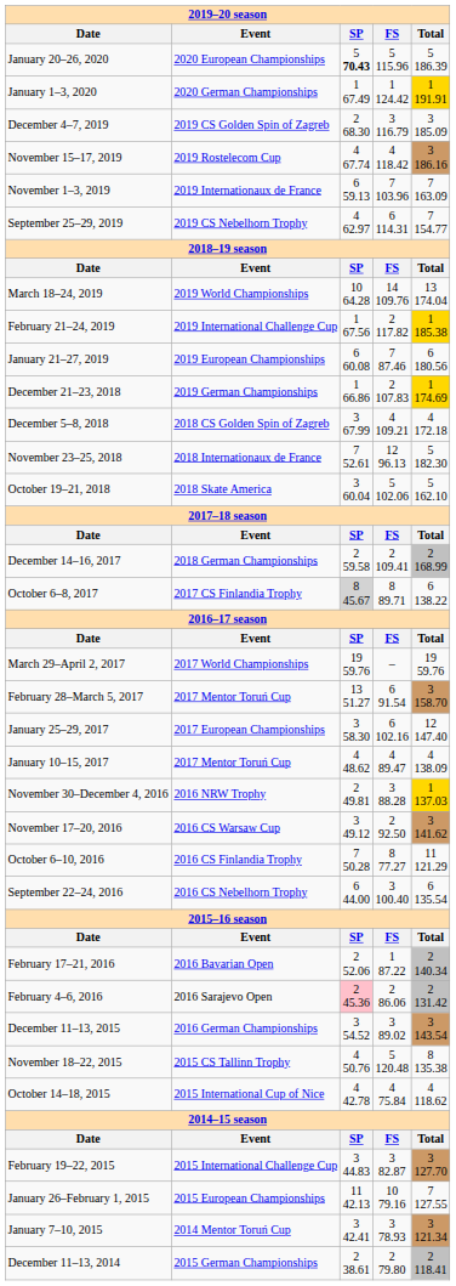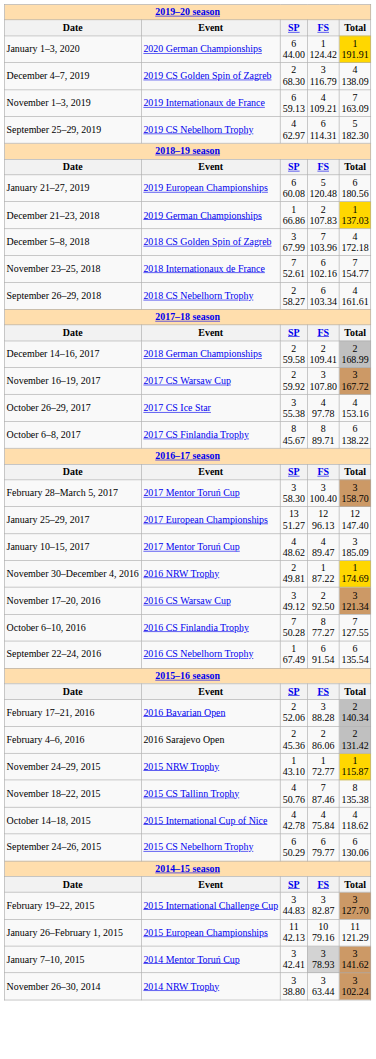- row: January 20–26, 2020 | 2020 European Championships | 5 70.43 | 5 115.96 | 5 186.39
January 1–3, 2020 | column 3: 1 67.49 -> 6 44.00
December 4–7, 2019 | column 5: 3 185.09 -> 4 138.09
- row: November 15–17, 2019 | 2019 Rostelecom Cup | 4 67.74 | 4 118.42 | 3 186.16
November 1–3, 2019 | column 4: 7 103.96 -> 4 109.21
September 25–29, 2019 | column 5: 7 154.77 -> 5 182.30
- row: March 18–24, 2019 | 2019 World Championships | 10 64.28 | 14 109.76 | 13 174.04
- row: February 21–24, 2019 | 2019 International Challenge Cup | 1 67.56 | 2 117.82 | 1 185.38
January 21–27, 2019 | column 4: 7 87.46 -> 5 120.48
December 21–23, 2018 | column 5: 1 174.69 -> 1 137.03
December 5–8, 2018 | column 4: 4 109.21 -> 7 103.96
November 23–25, 2018 | column 4: 12 96.13 -> 6 102.16
November 23–25, 2018 | column 5: 5 182.30 -> 7 154.77
- row: October 19–21, 2018 | 2018 Skate America | 3 60.04 | 5 102.06 | 5 162.10
+ row: September 26–29, 2018 | 2018 CS Nebelhorn Trophy | 2 58.27 | 6 103.34 | 4 161.61
+ row: November 16–19, 2017 | 2017 CS Warsaw Cup | 2 59.92 | 3 107.80 | 3 167.72
+ row: October 26–29, 2017 | 2017 CS Ice Star | 3 55.38 | 4 97.78 | 4 153.16
October 6–8, 2017 | column 3: lightgrey background -> no background
- row: March 29–April 2, 2017 | 2017 World Championships | 19 59.76 | – | 19 59.76
February 28–March 5, 2017 | column 3: 13 51.27 -> 3 58.30
February 28–March 5, 2017 | column 4: 6 91.54 -> 3 100.40
January 25–29, 2017 | column 3: 3 58.30 -> 13 51.27
January 25–29, 2017 | column 4: 6 102.16 -> 12 96.13
January 10–15, 2017 | column 5: 4 138.09 -> 3 185.09
November 30–December 4, 2016 | column 4: 3 88.28 -> 1 87.22
November 30–December 4, 2016 | column 5: 1 137.03 -> 1 174.69
November 17–20, 2016 | column 5: 3 141.62 -> 3 121.34
October 6–10, 2016 | column 5: 11 121.29 -> 7 127.55
September 22–24, 2016 | column 3: 6 44.00 -> 1 67.49
September 22–24, 2016 | column 4: 3 100.40 -> 6 91.54
February 17–21, 2016 | column 4: 1 87.22 -> 3 88.28
February 4–6, 2016 | column 3: pink background -> no background
- row: December 11–13, 2015 | 2016 German Championships | 3 54.52 | 3 89.02 | 3 143.54
+ row: November 24–29, 2015 | 2015 NRW Trophy | 1 43.10 | 1 72.77 | 1 115.87
November 18–22, 2015 | column 4: 5 120.48 -> 7 87.46
+ row: September 24–26, 2015 | 2015 CS Nebelhorn Trophy | 6 50.29 | 6 79.77 | 6 130.06
January 26–February 1, 2015 | column 5: 7 127.55 -> 11 121.29
January 7–10, 2015 | column 4: no background -> lightgrey background
January 7–10, 2015 | column 5: 3 121.34 -> 3 141.62
- row: December 11–13, 2014 | 2015 German Championships | 2 38.61 | 2 79.80 | 2 118.41
+ row: November 26–30, 2014 | 2014 NRW Trophy | 3 38.80 | 3 63.44 | 3 102.24
